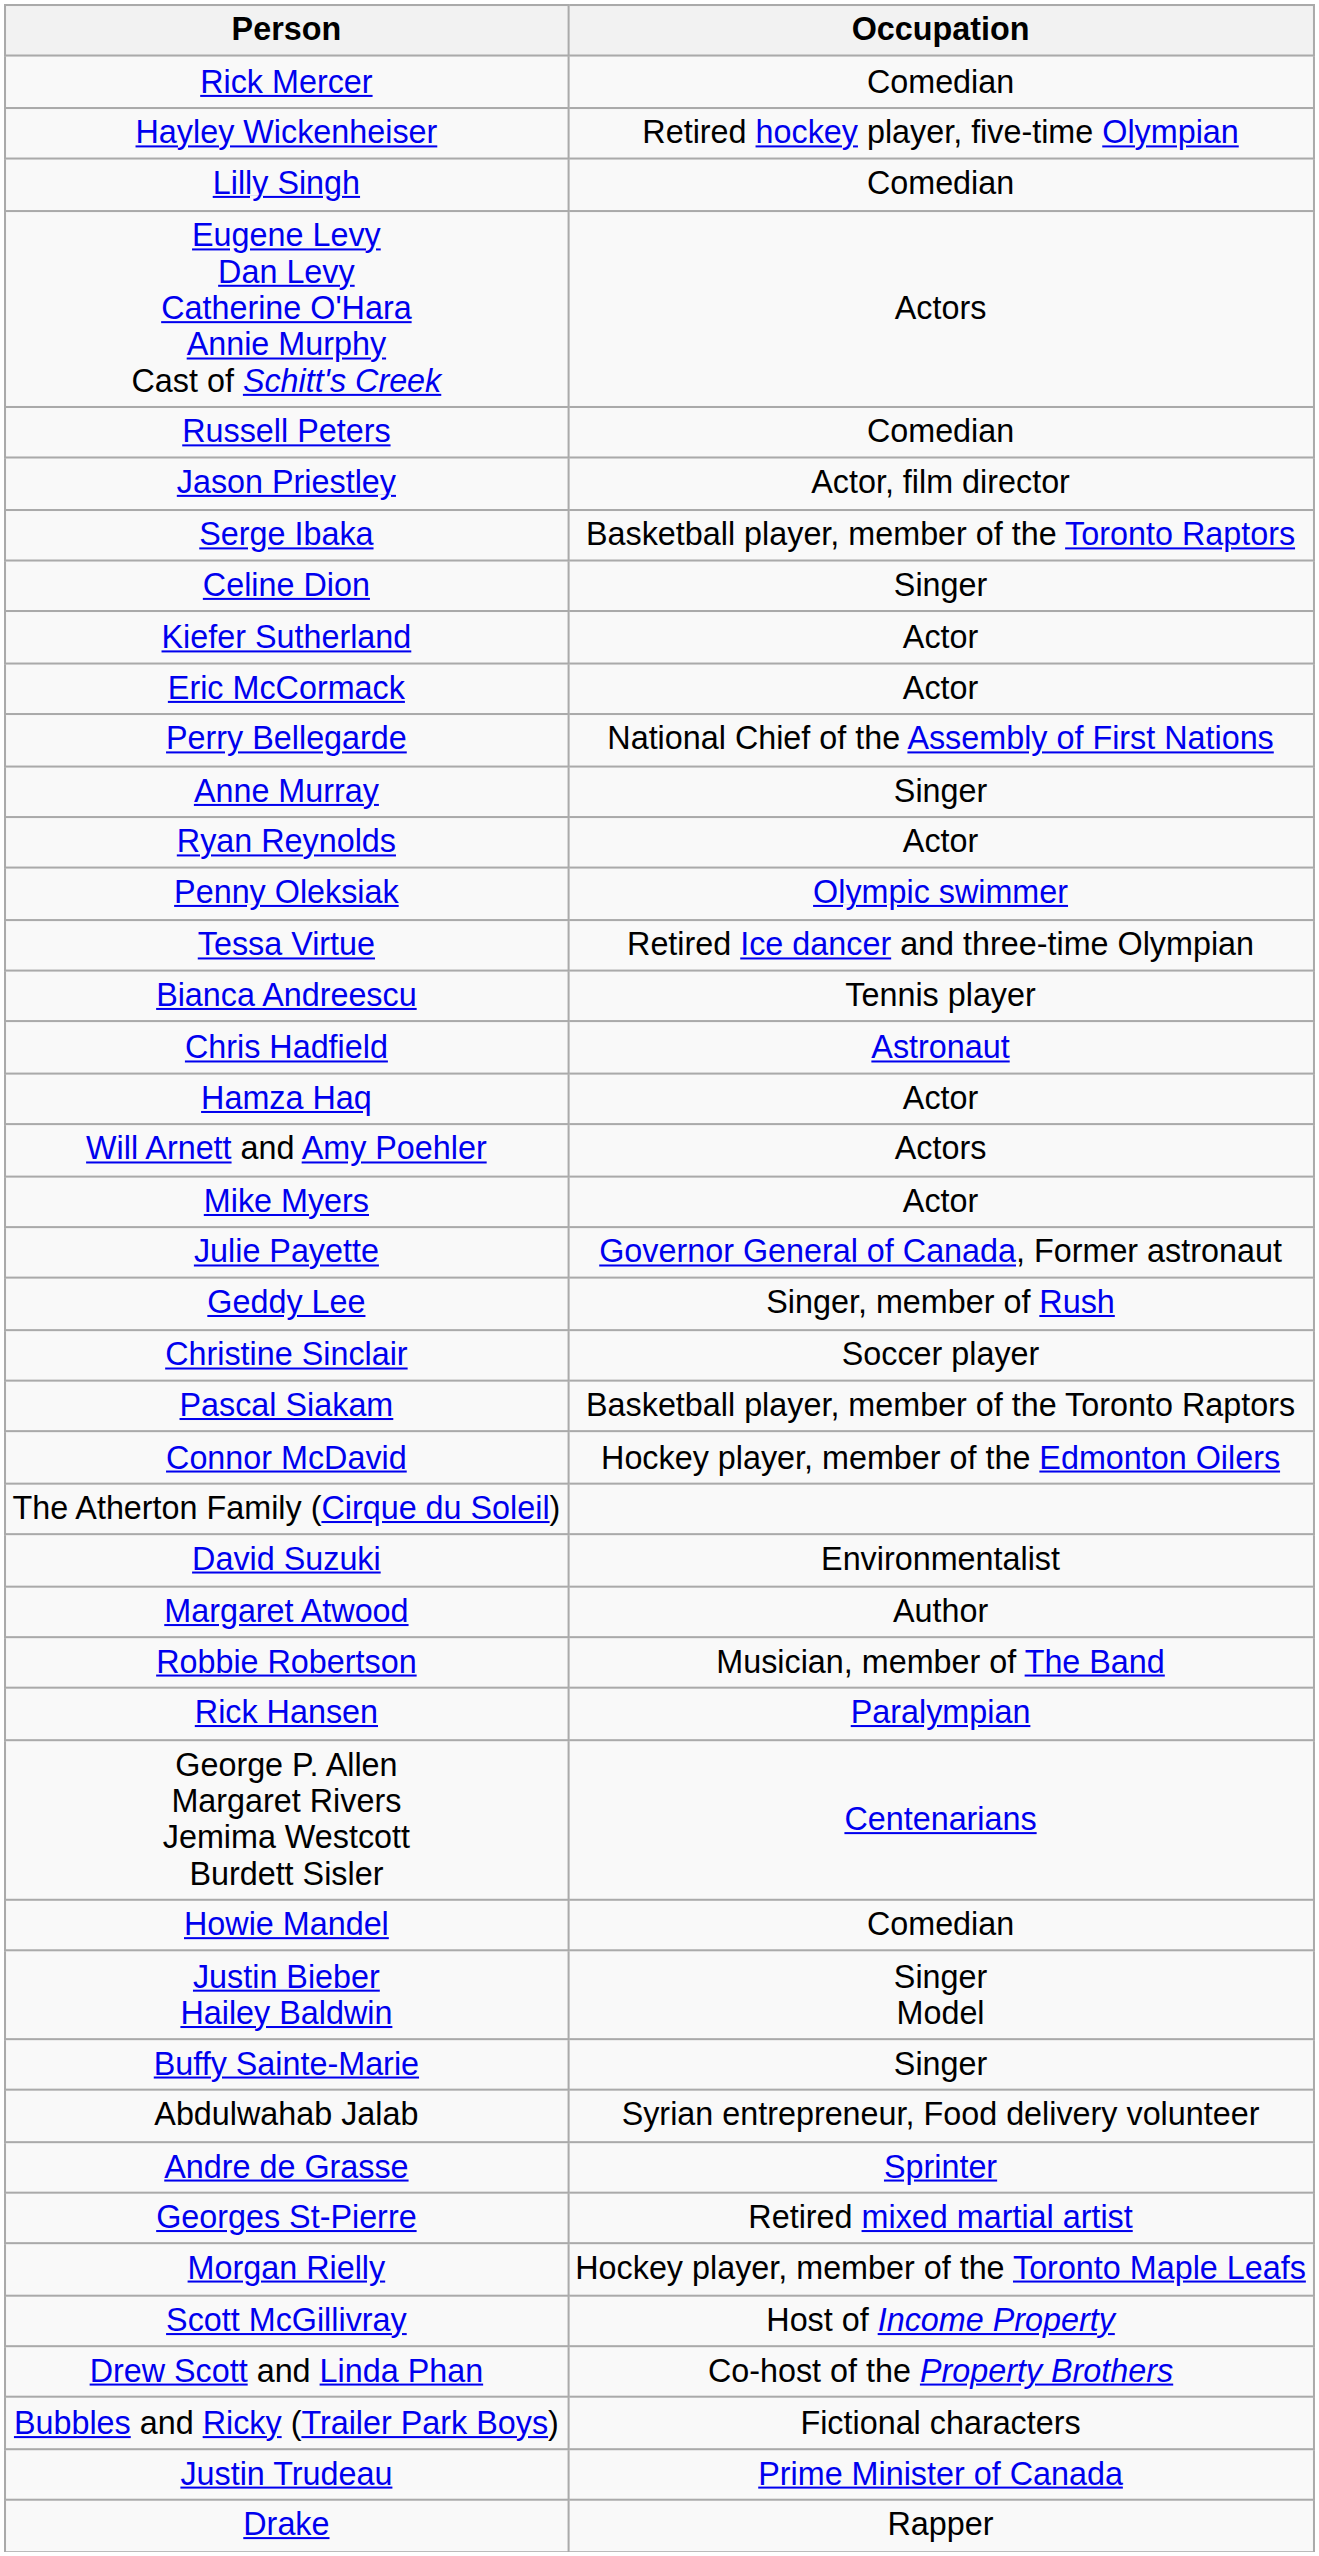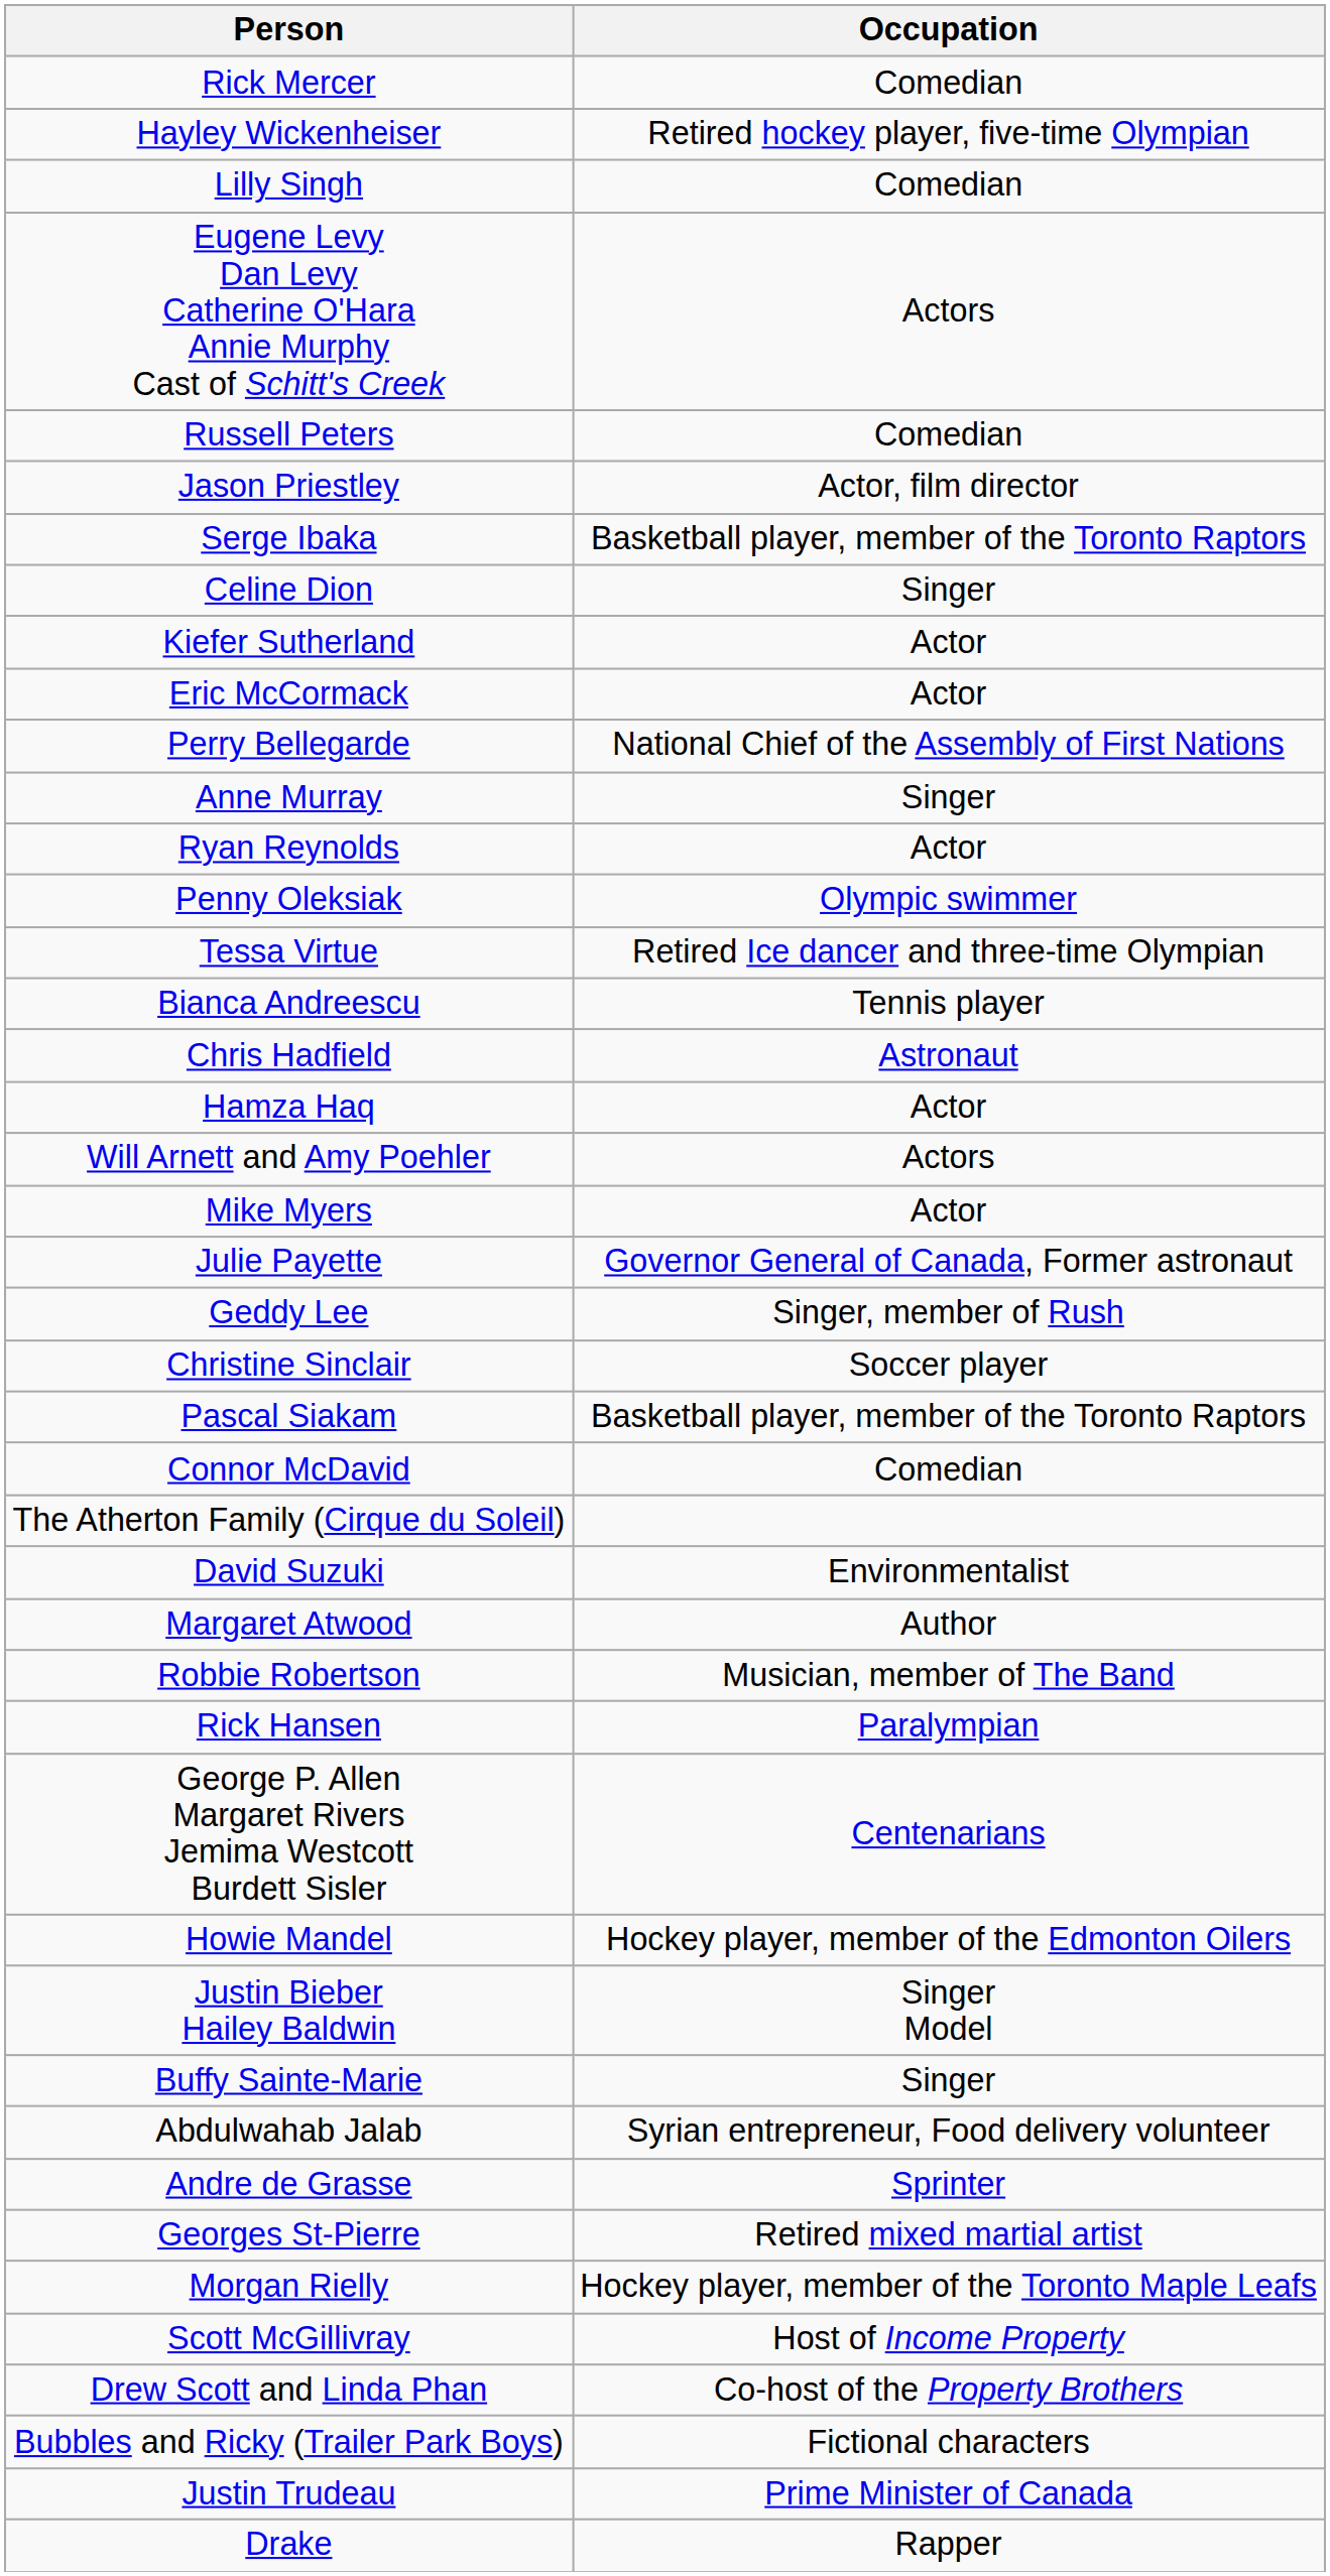Connor McDavid | Occupation: Hockey player, member of the Edmonton Oilers -> Comedian
Howie Mandel | Occupation: Comedian -> Hockey player, member of the Edmonton Oilers
